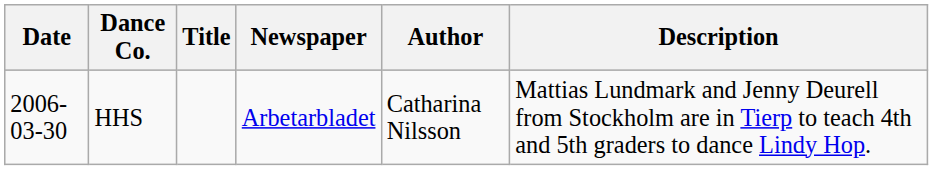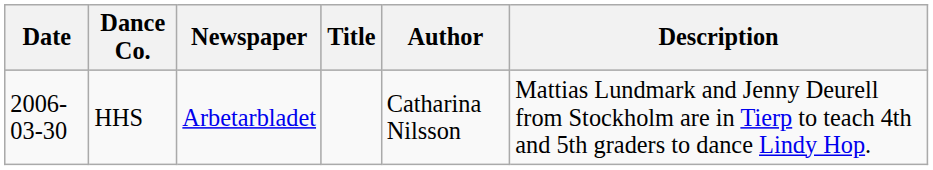columns swapped: Newspaper <-> Title
